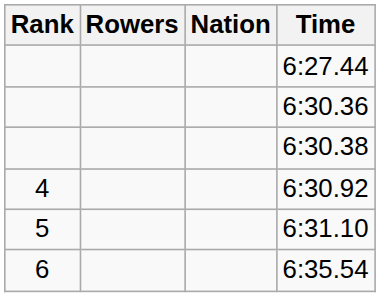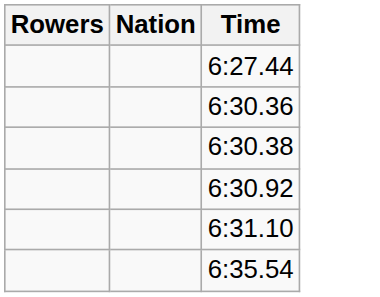- column: Rank | 4 | 5 | 6
